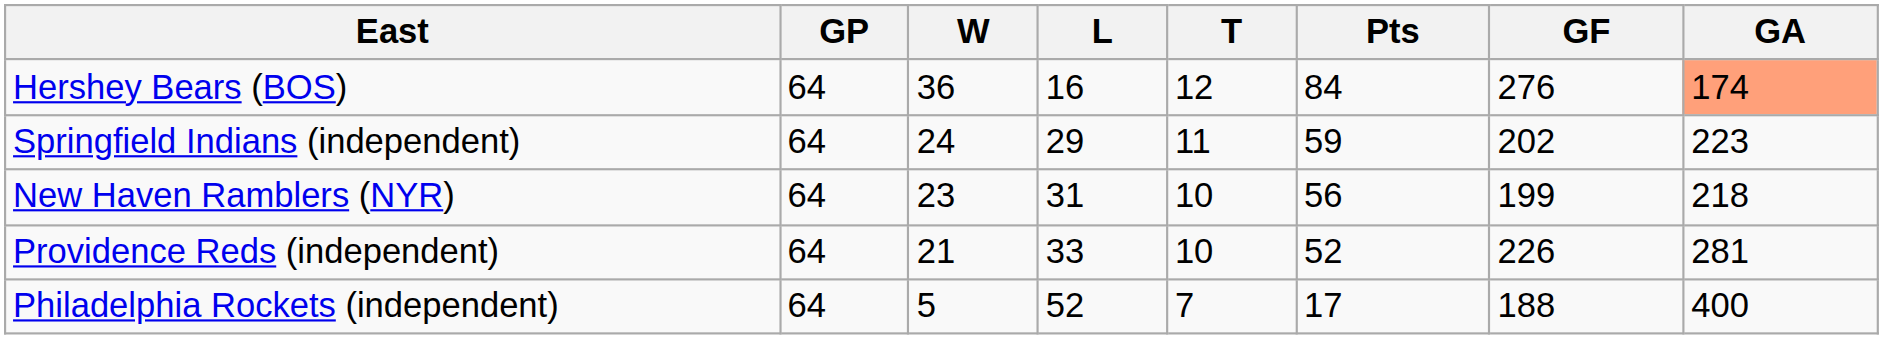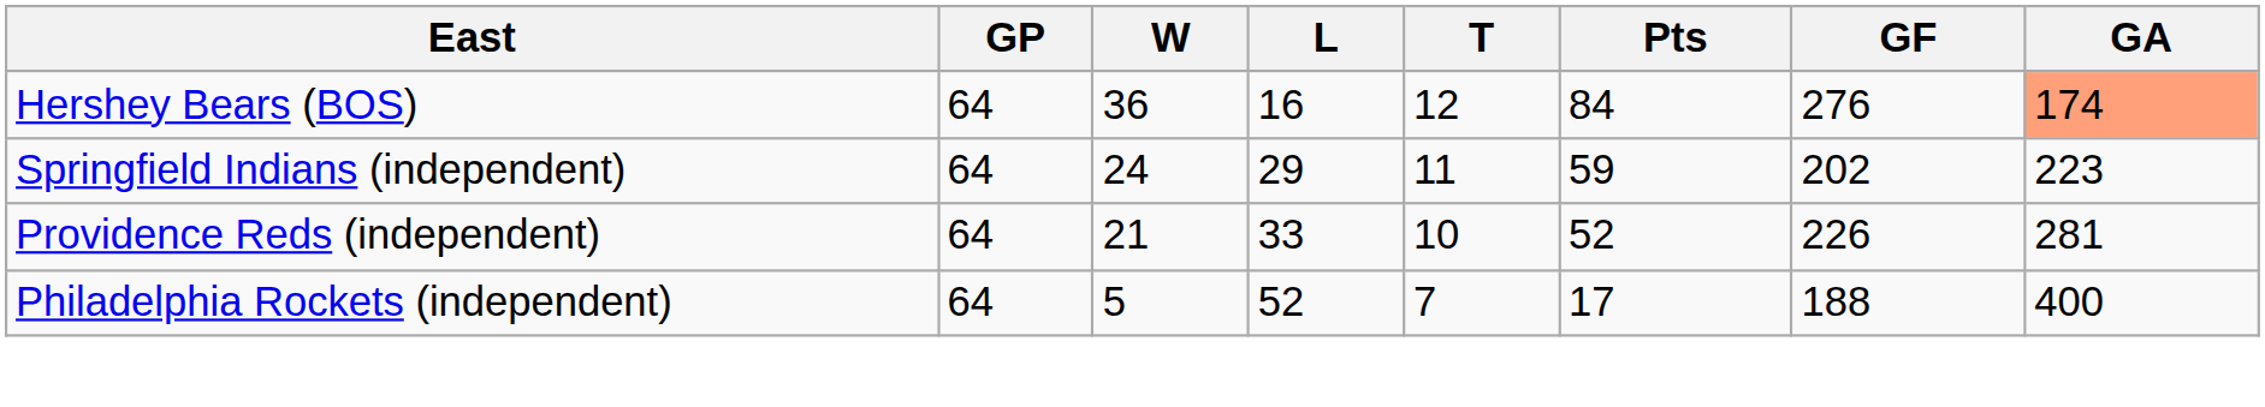- row: New Haven Ramblers (NYR) | 64 | 23 | 31 | 10 | 56 | 199 | 218
